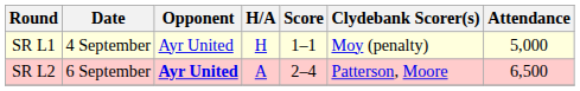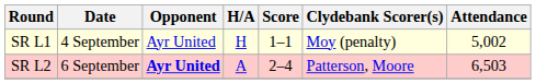SR L1 | Attendance: 5,000 -> 5,002
SR L2 | Attendance: 6,500 -> 6,503
